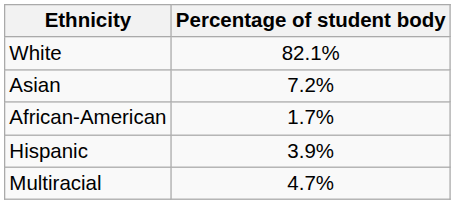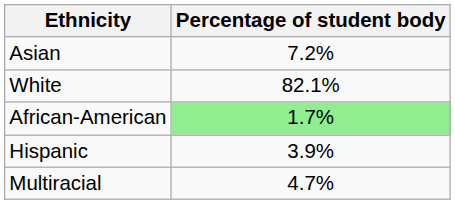rows swapped: White <-> Asian
African-American | Percentage of student body: no background -> lightgreen background
